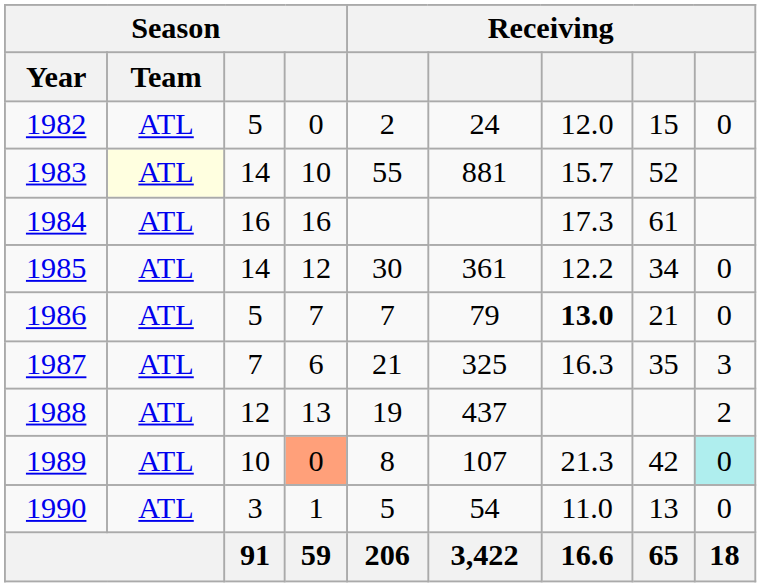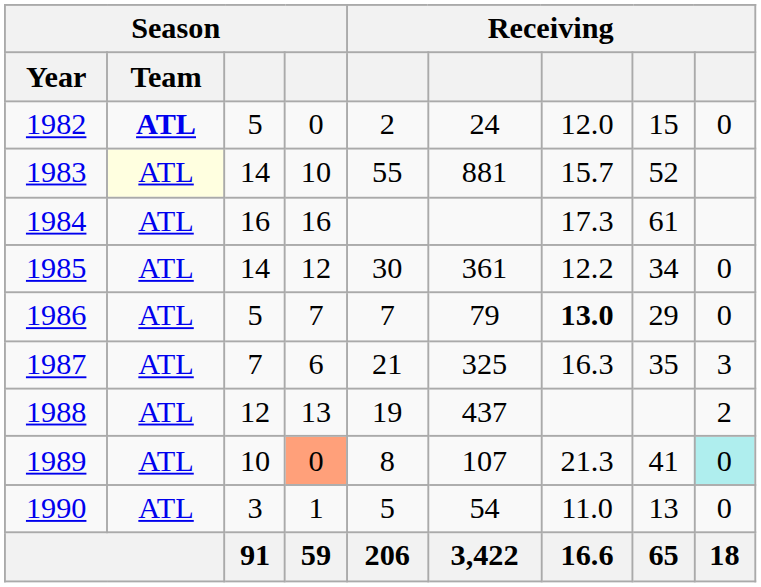1982 | Season / Team: normal -> bold
1986 | column 8: 21 -> 29
1989 | column 8: 42 -> 41
